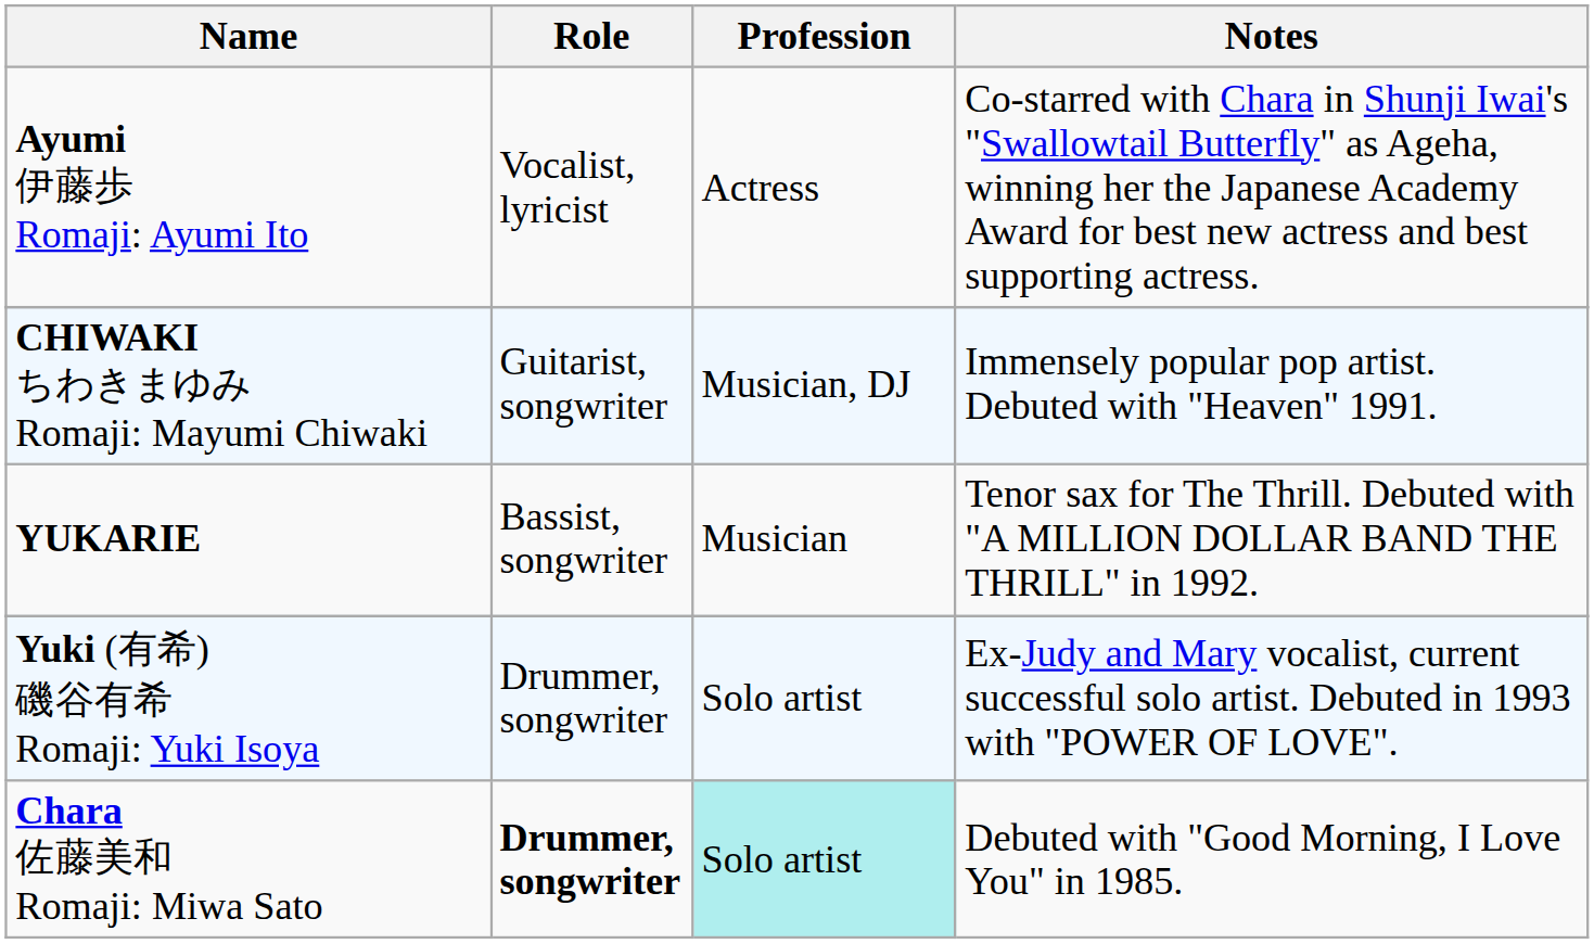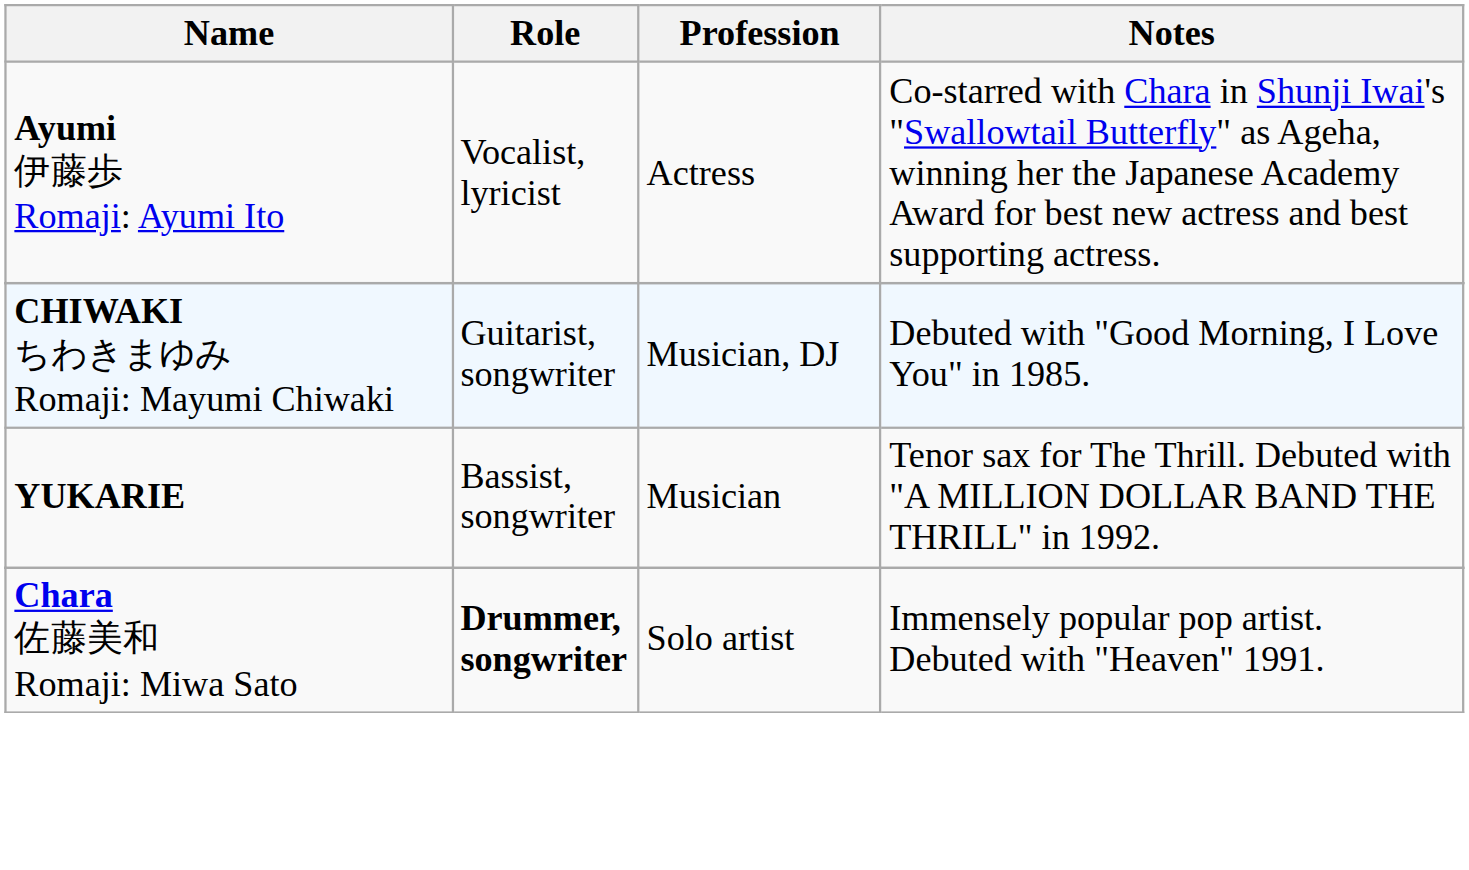CHIWAKI ちわきまゆみ Romaji: Mayumi Chiwaki | Notes: Immensely popular pop artist. Debuted with "Heaven" 1991. -> Debuted with "Good Morning, I Love You" in 1985.
- row: Yuki (有希) 磯谷有希 Romaji: Yuki Isoya | Drummer, songwriter | Solo artist | Ex-Judy and Mary vocalist, current successful solo artist. Debuted in 1993 with "POWER OF LOVE".
Chara 佐藤美和 Romaji: Miwa Sato | Profession: paleturquoise background -> no background
Chara 佐藤美和 Romaji: Miwa Sato | Notes: Debuted with "Good Morning, I Love You" in 1985. -> Immensely popular pop artist. Debuted with "Heaven" 1991.
